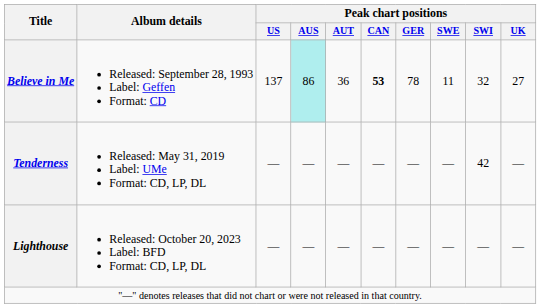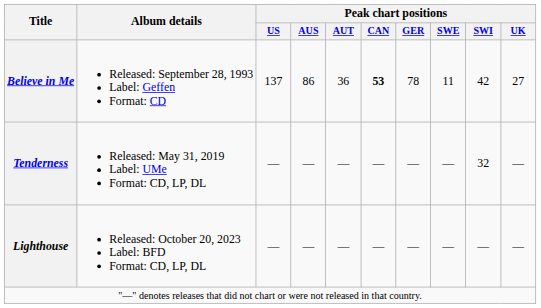Believe in Me | Peak chart positions / AUS: paleturquoise background -> no background
Believe in Me | Peak chart positions / SWI: 32 -> 42
Tenderness | Peak chart positions / SWI: 42 -> 32
